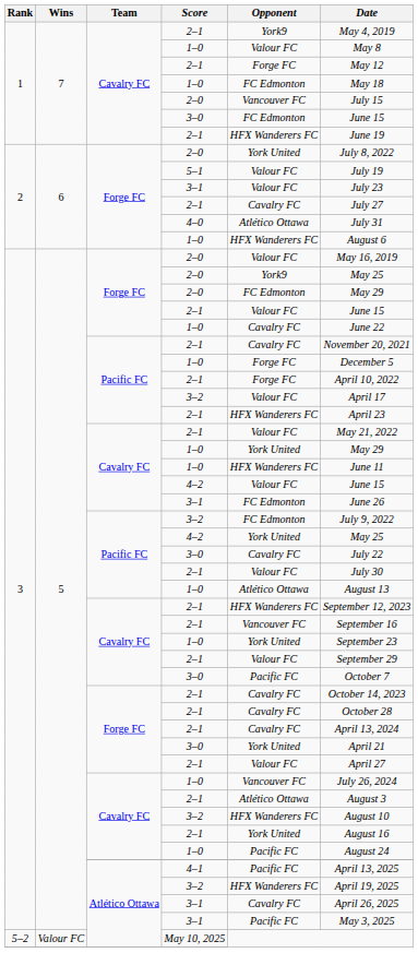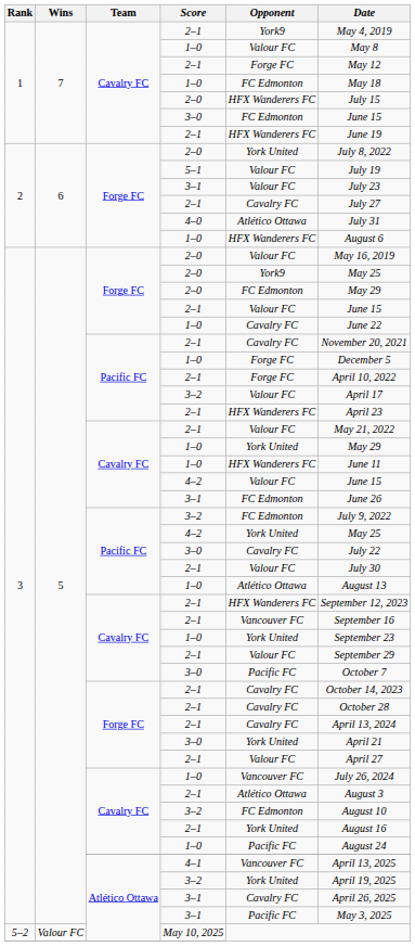Cavalry FC / 2–0 | Opponent: Vancouver FC -> HFX Wanderers FC
Cavalry FC / 3–2 | Opponent: HFX Wanderers FC -> FC Edmonton
4–1 | Opponent: Pacific FC -> Vancouver FC
Atlético Ottawa / 3–2 | Opponent: HFX Wanderers FC -> York United
